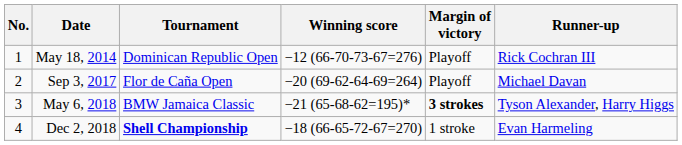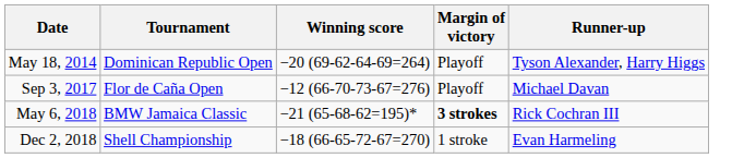- column: No. | 1 | 2 | 3 | 4
May 18, 2014 | Winning score: −12 (66-70-73-67=276) -> −20 (69-62-64-69=264)
May 18, 2014 | Runner-up: Rick Cochran III -> Tyson Alexander, Harry Higgs
Sep 3, 2017 | Winning score: −20 (69-62-64-69=264) -> −12 (66-70-73-67=276)
May 6, 2018 | Runner-up: Tyson Alexander, Harry Higgs -> Rick Cochran III
Dec 2, 2018 | Tournament: bold -> normal
